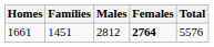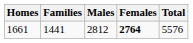1661 | Families: 1451 -> 1441
